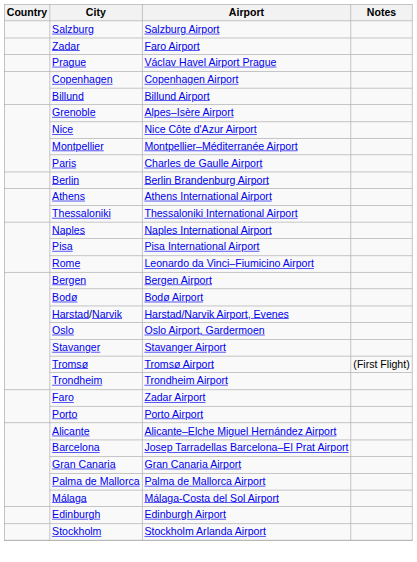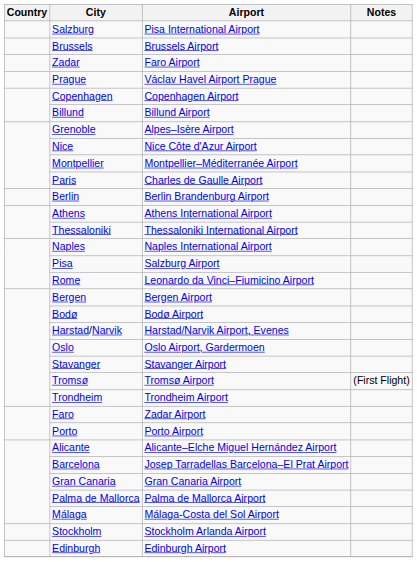Salzburg | Airport: Salzburg Airport -> Pisa International Airport
+ row: Brussels | Brussels Airport
Pisa | Airport: Pisa International Airport -> Salzburg Airport
rows swapped: Stockholm <-> Edinburgh
